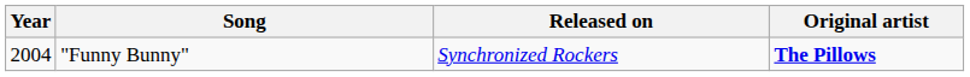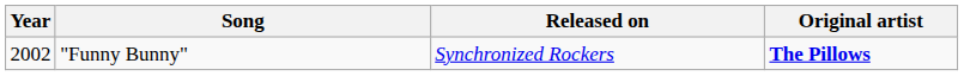"Funny Bunny" | Year: 2004 -> 2002
